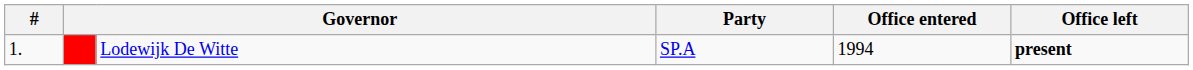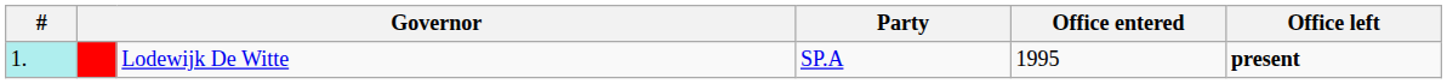Lodewijk De Witte | #: no background -> paleturquoise background
Lodewijk De Witte | Office entered: 1994 -> 1995
